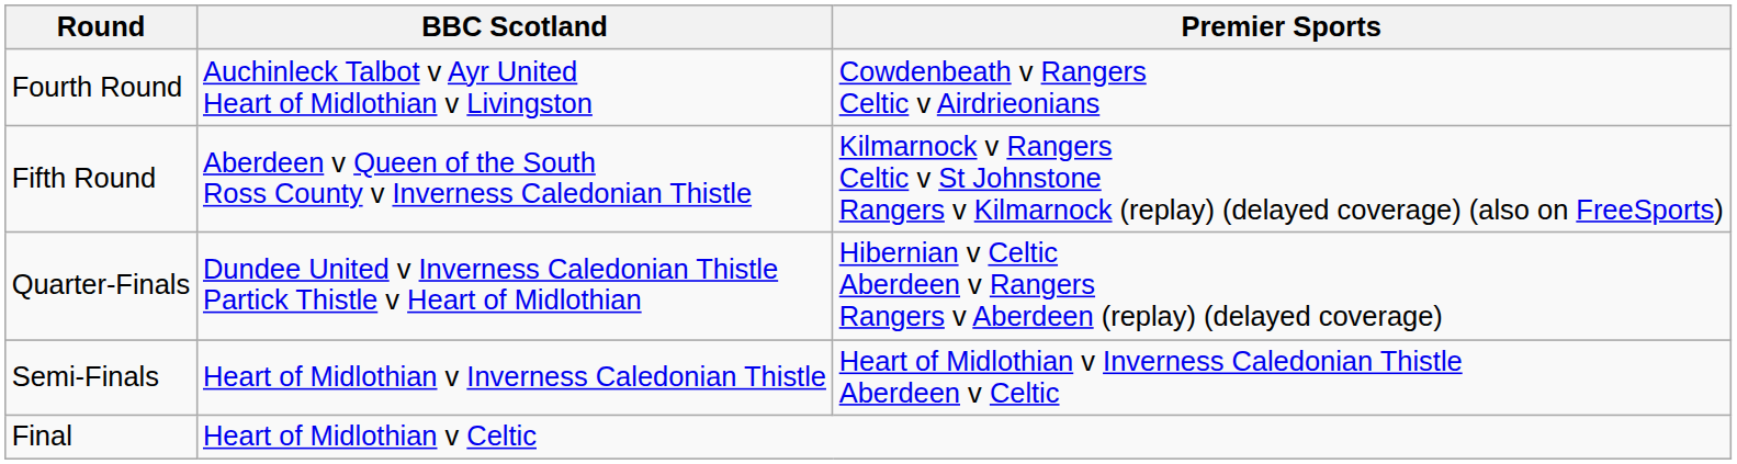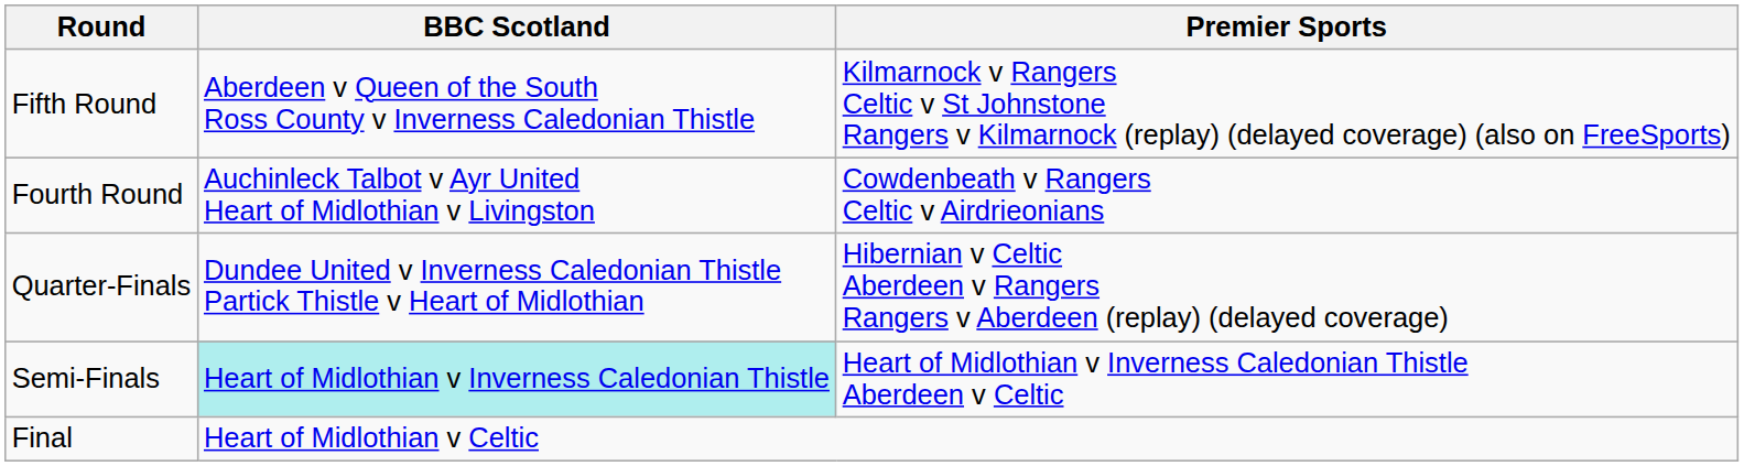rows swapped: Fourth Round <-> Fifth Round
Semi-Finals | BBC Scotland: no background -> paleturquoise background
